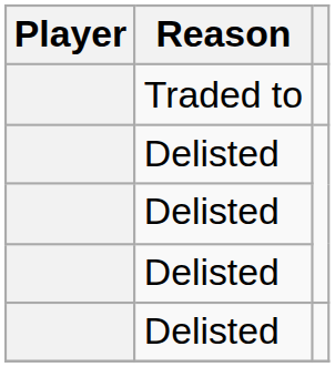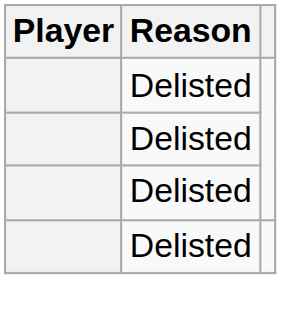- row: Traded to
